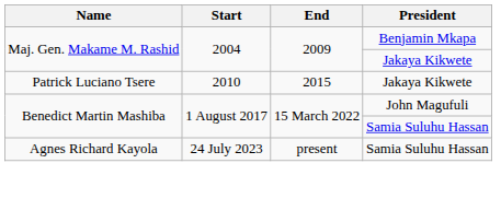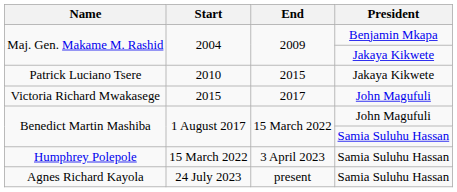+ row: Victoria Richard Mwakasege | 2015 | 2017 | John Magufuli
+ row: Humphrey Polepole | 15 March 2022 | 3 April 2023 | Samia Suluhu Hassan
